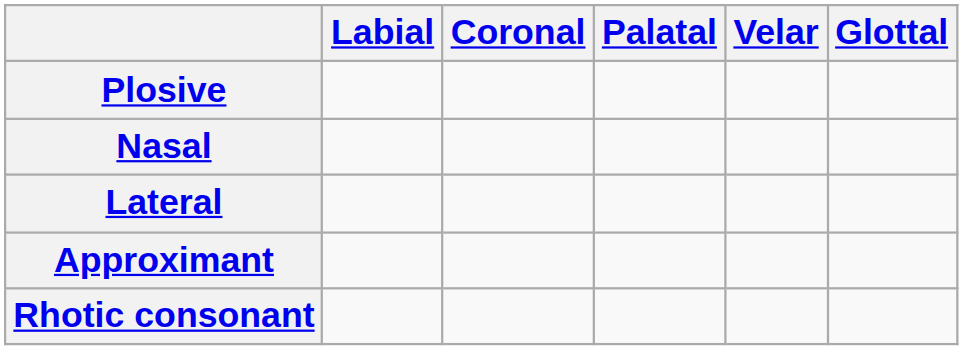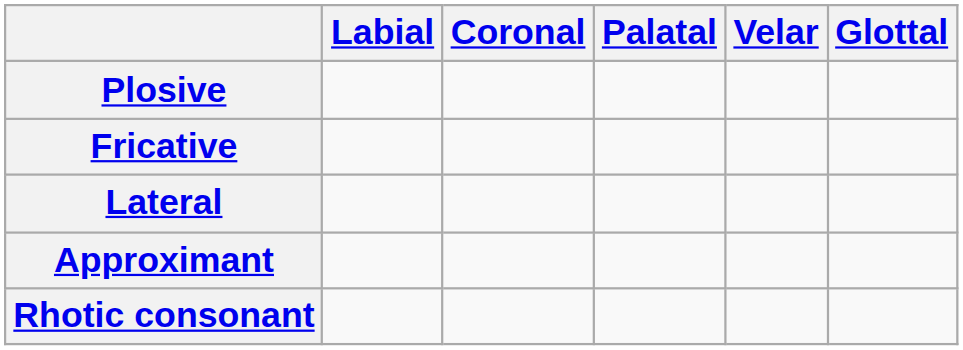+ row: Fricative
- row: Nasal
